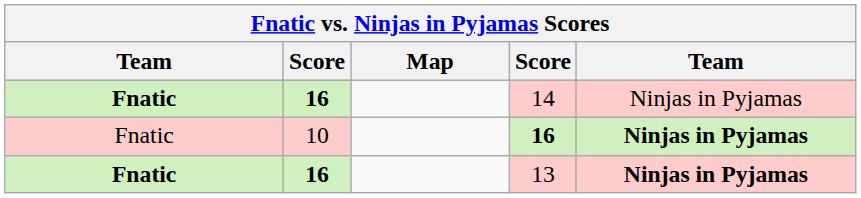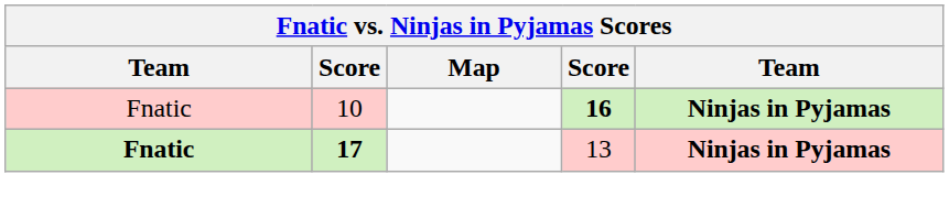- row: Fnatic | 16 | 14 | Ninjas in Pyjamas
13 | column 2: 16 -> 17
